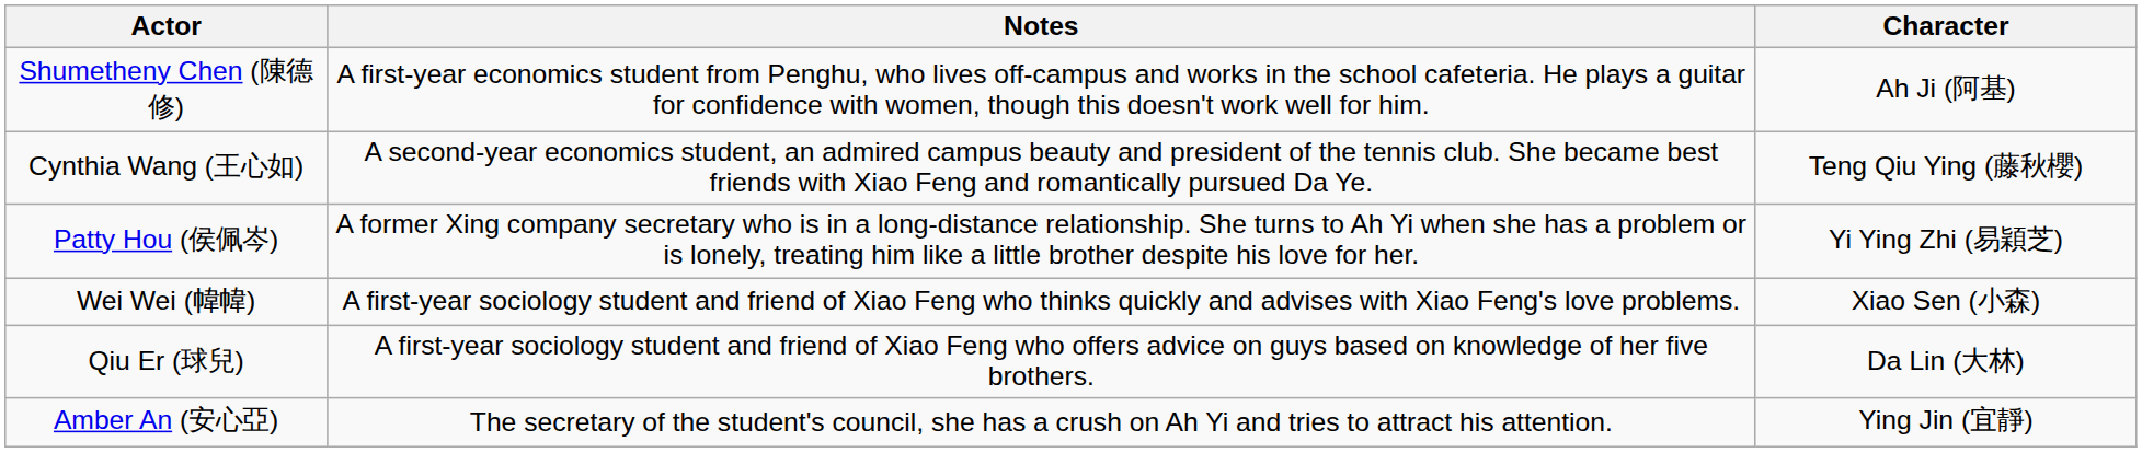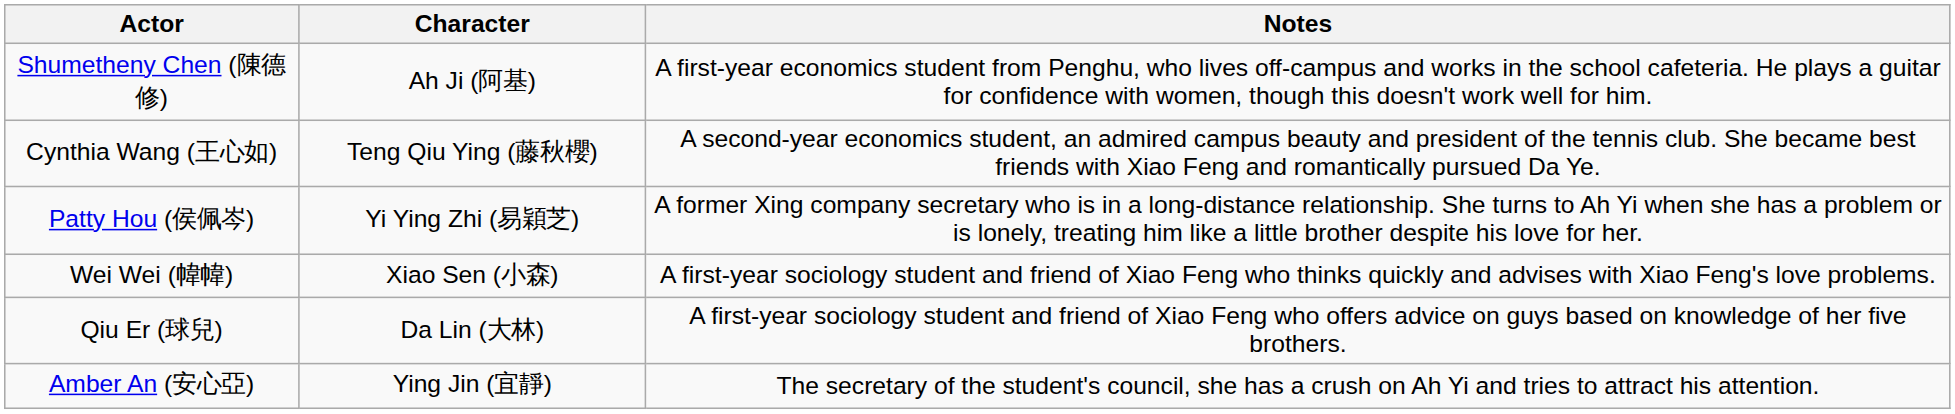columns swapped: Character <-> Notes
